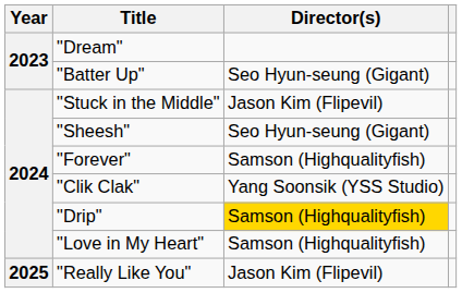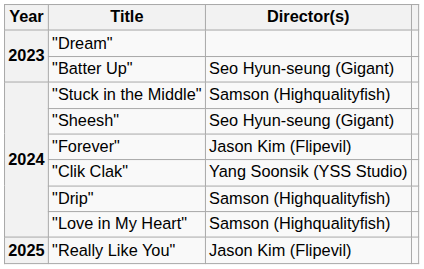"Stuck in the Middle" | Director(s): Jason Kim (Flipevil) -> Samson (Highqualityfish)
"Forever" | Director(s): Samson (Highqualityfish) -> Jason Kim (Flipevil)
"Drip" | Director(s): gold background -> no background
